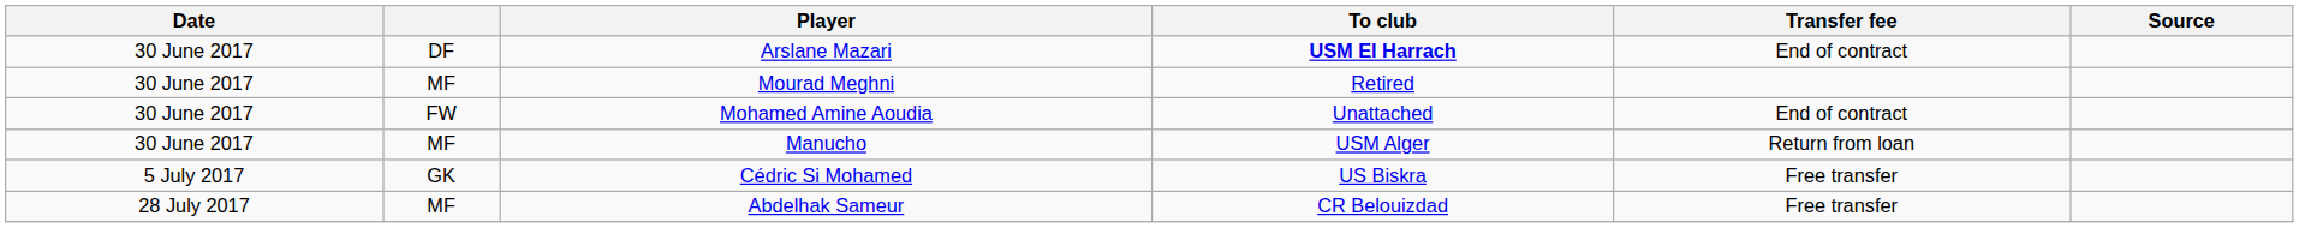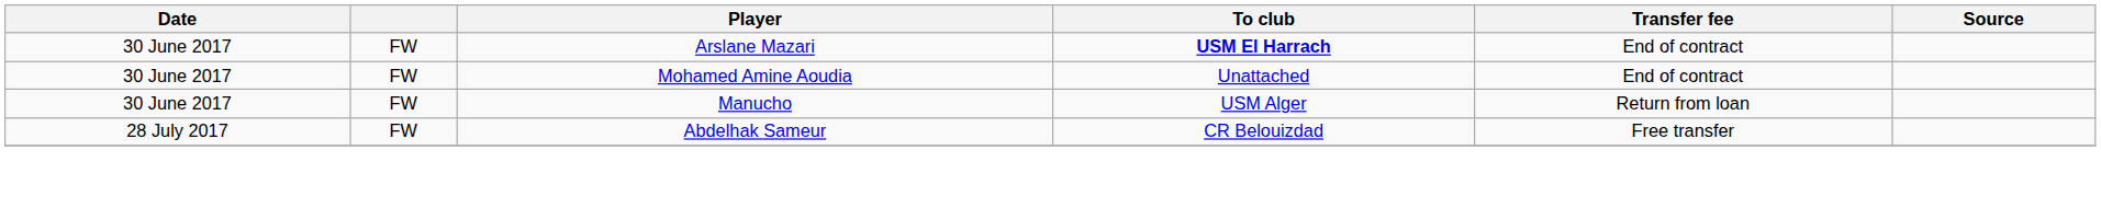Arslane Mazari | column 2: DF -> FW
- row: 30 June 2017 | MF | Mourad Meghni | Retired
Manucho | column 2: MF -> FW
- row: 5 July 2017 | GK | Cédric Si Mohamed | US Biskra | Free transfer
Abdelhak Sameur | column 2: MF -> FW
